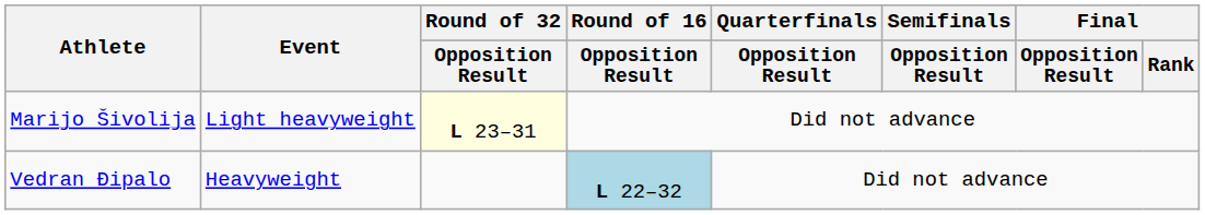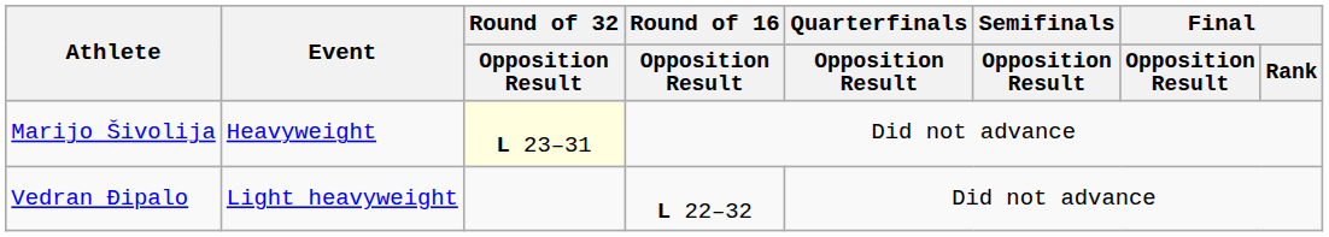Marijo Šivolija | Event: Light heavyweight -> Heavyweight
Vedran Đipalo | Event: Heavyweight -> Light heavyweight
Vedran Đipalo | Round of 16 / Opposition Result: lightblue background -> no background
